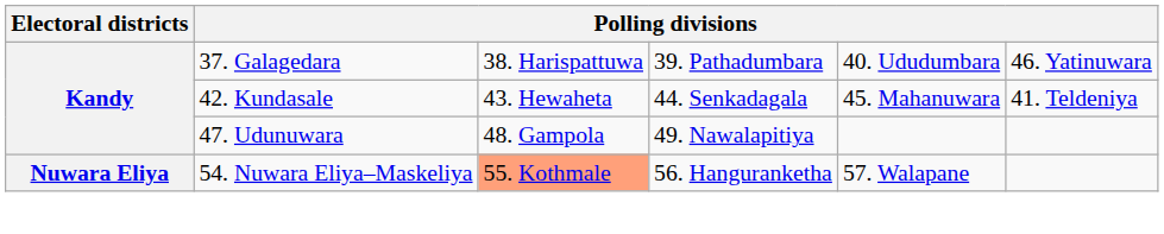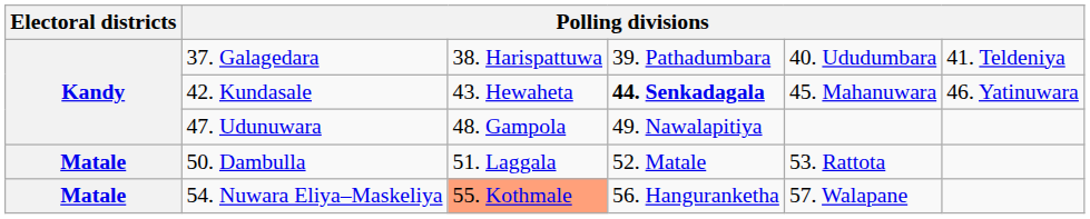37. Galagedara | column 6: 46. Yatinuwara -> 41. Teldeniya
42. Kundasale | column 4: normal -> bold
42. Kundasale | column 6: 41. Teldeniya -> 46. Yatinuwara
+ row: Matale | 50. Dambulla | 51. Laggala | 52. Matale | 53. Rattota
54. Nuwara Eliya–Maskeliya | Electoral districts: Nuwara Eliya -> Matale
